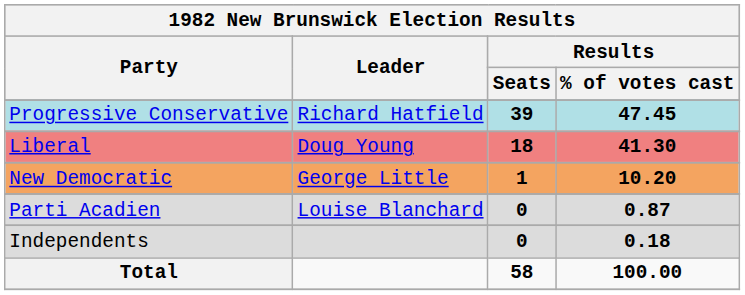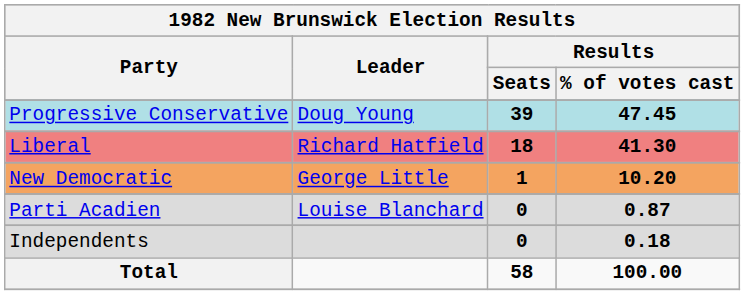Progressive Conservative | Leader: Richard Hatfield -> Doug Young
Liberal | Leader: Doug Young -> Richard Hatfield
